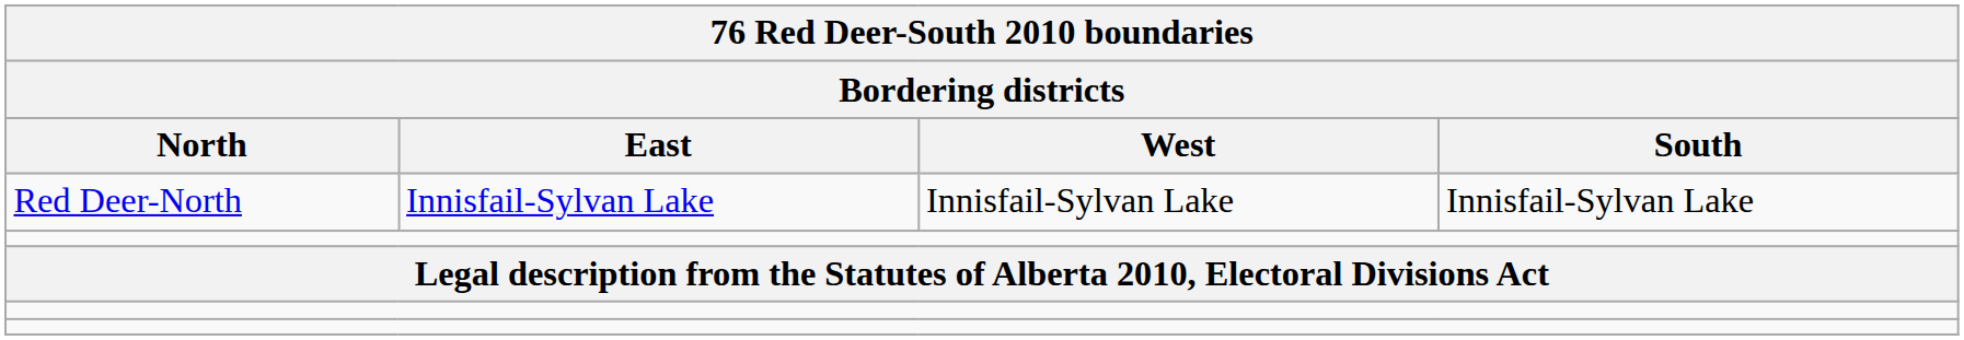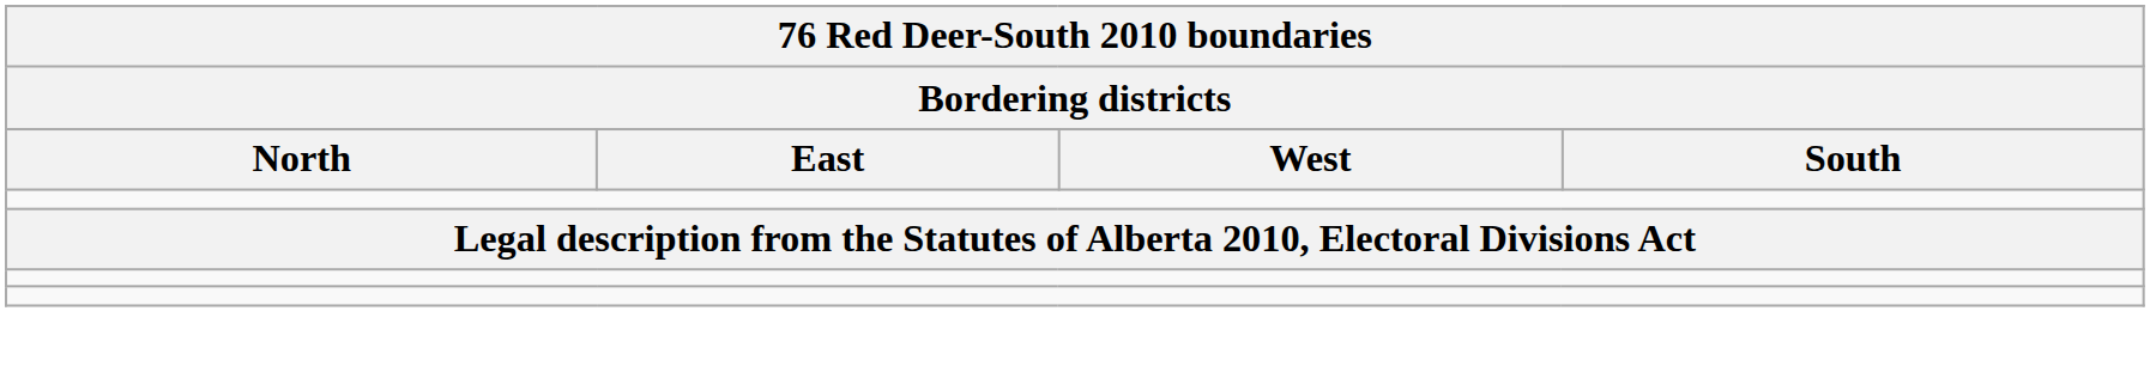- row: Red Deer-North | Innisfail-Sylvan Lake | Innisfail-Sylvan Lake | Innisfail-Sylvan Lake
